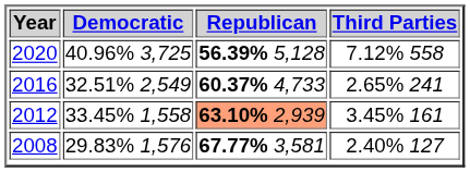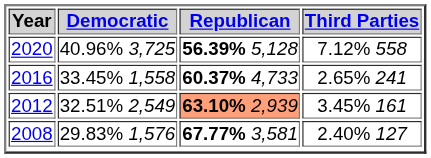2016 | Democratic: 32.51% 2,549 -> 33.45% 1,558
2012 | Democratic: 33.45% 1,558 -> 32.51% 2,549
